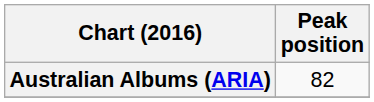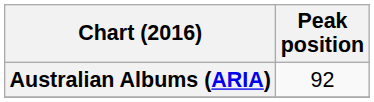Australian Albums (ARIA) | Peak position: 82 -> 92
